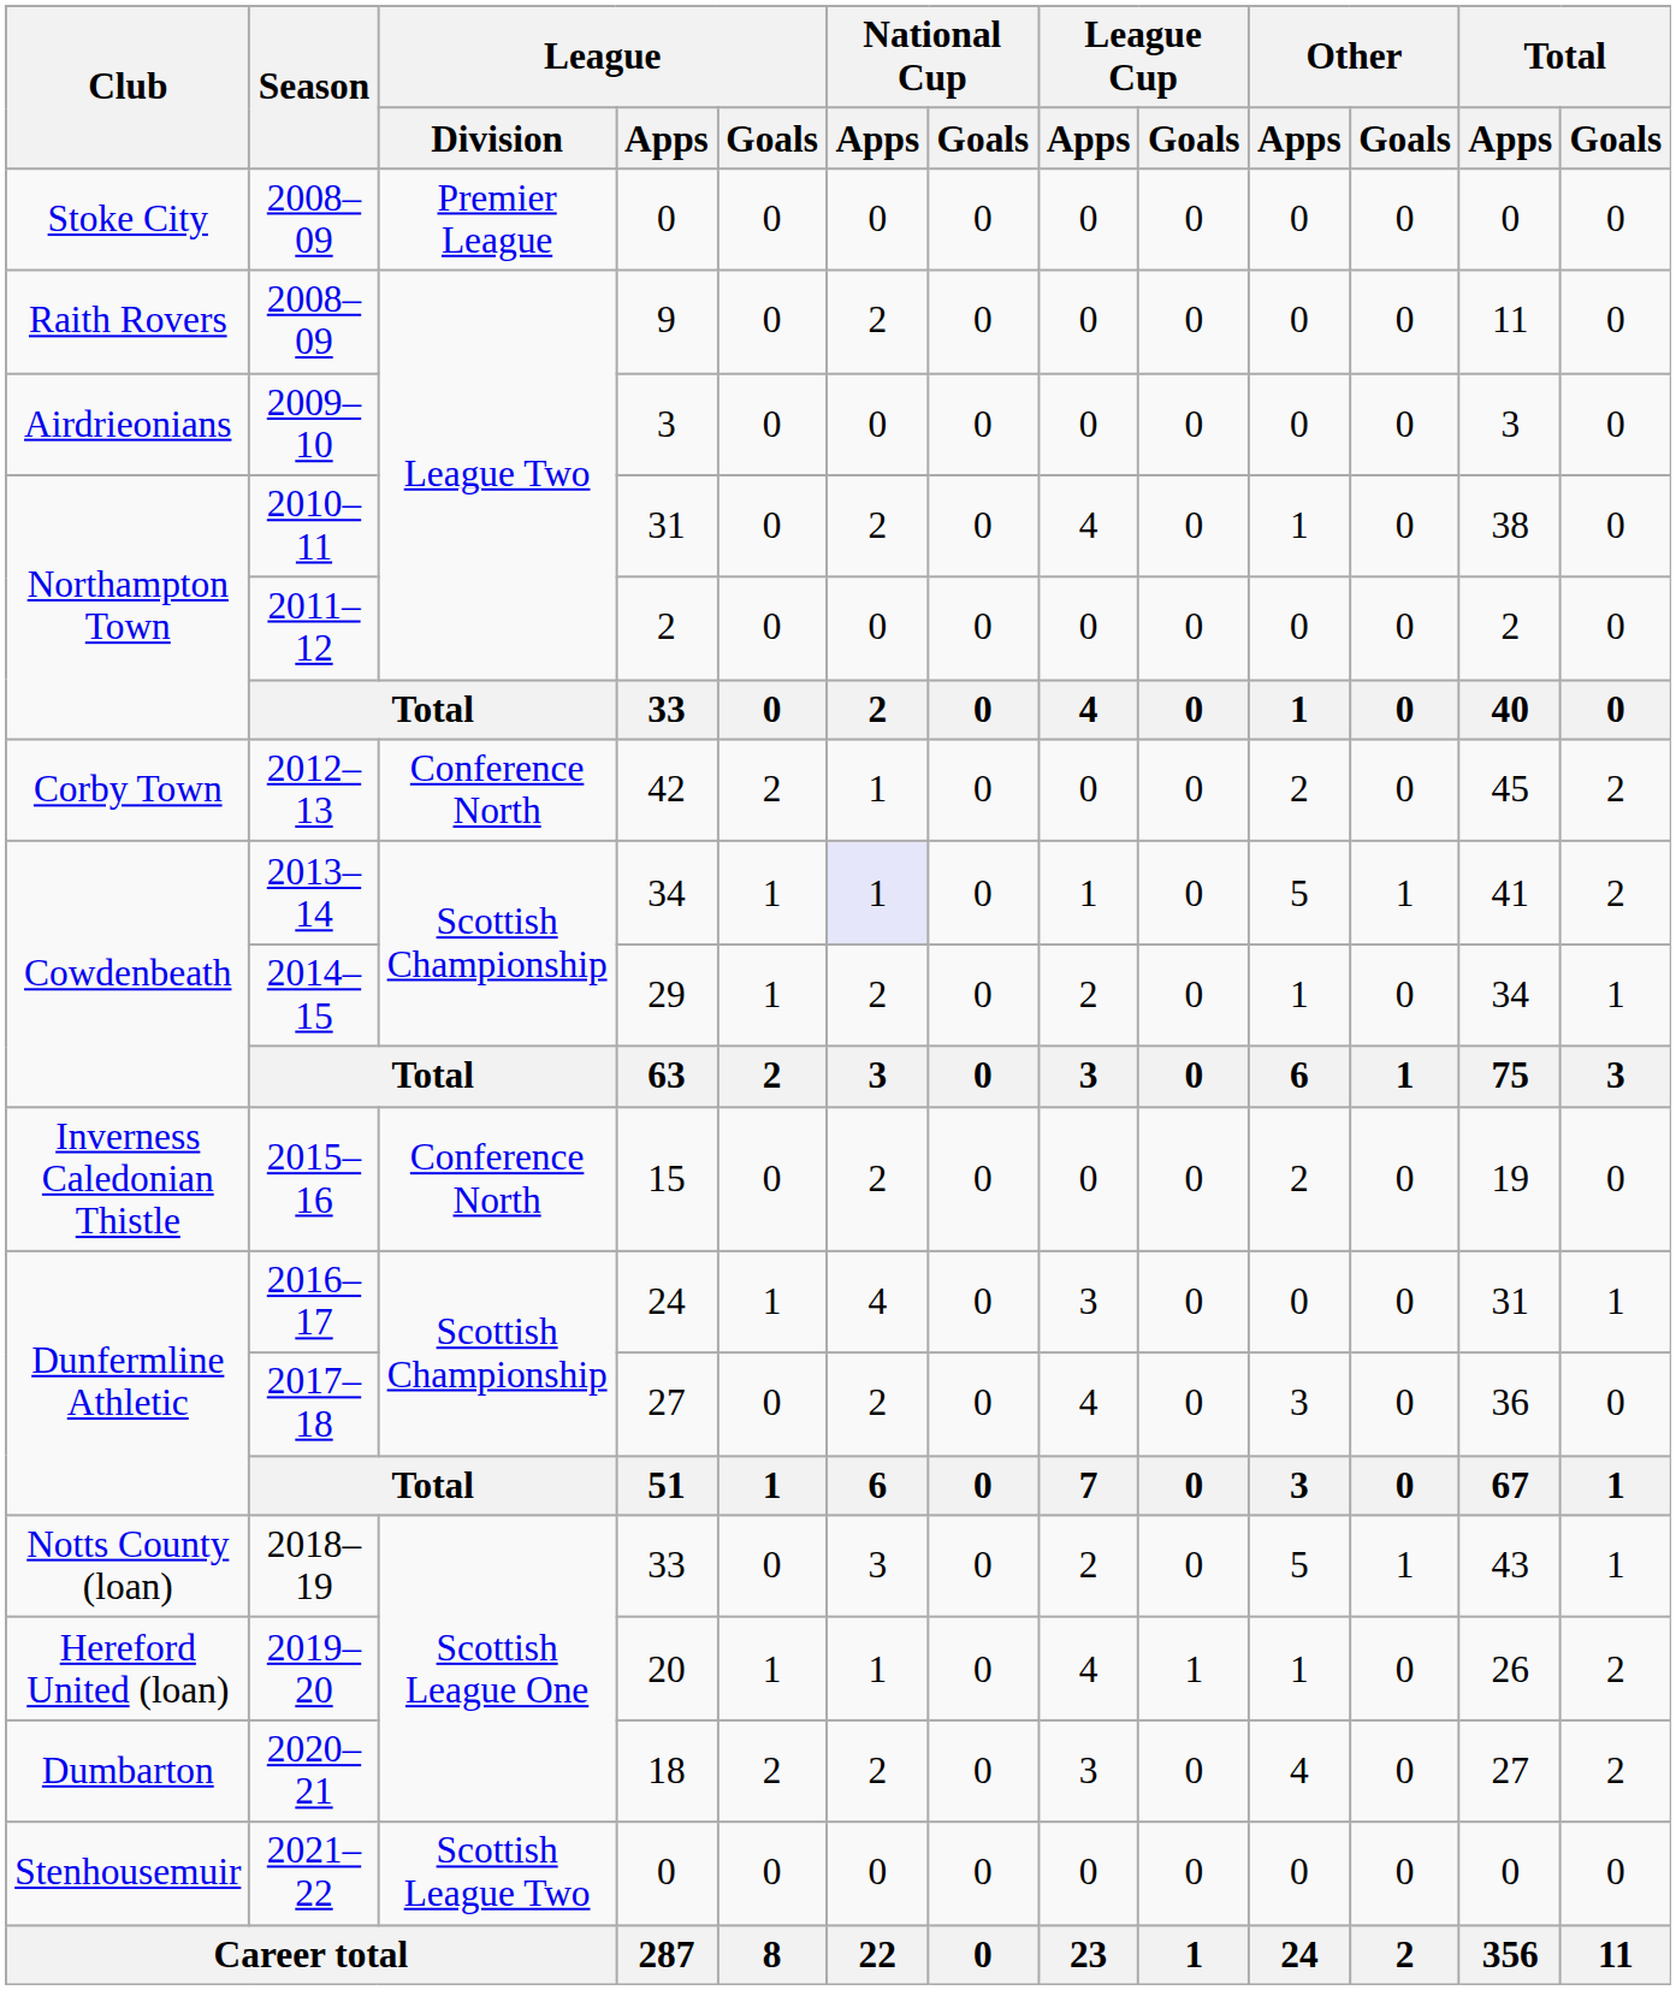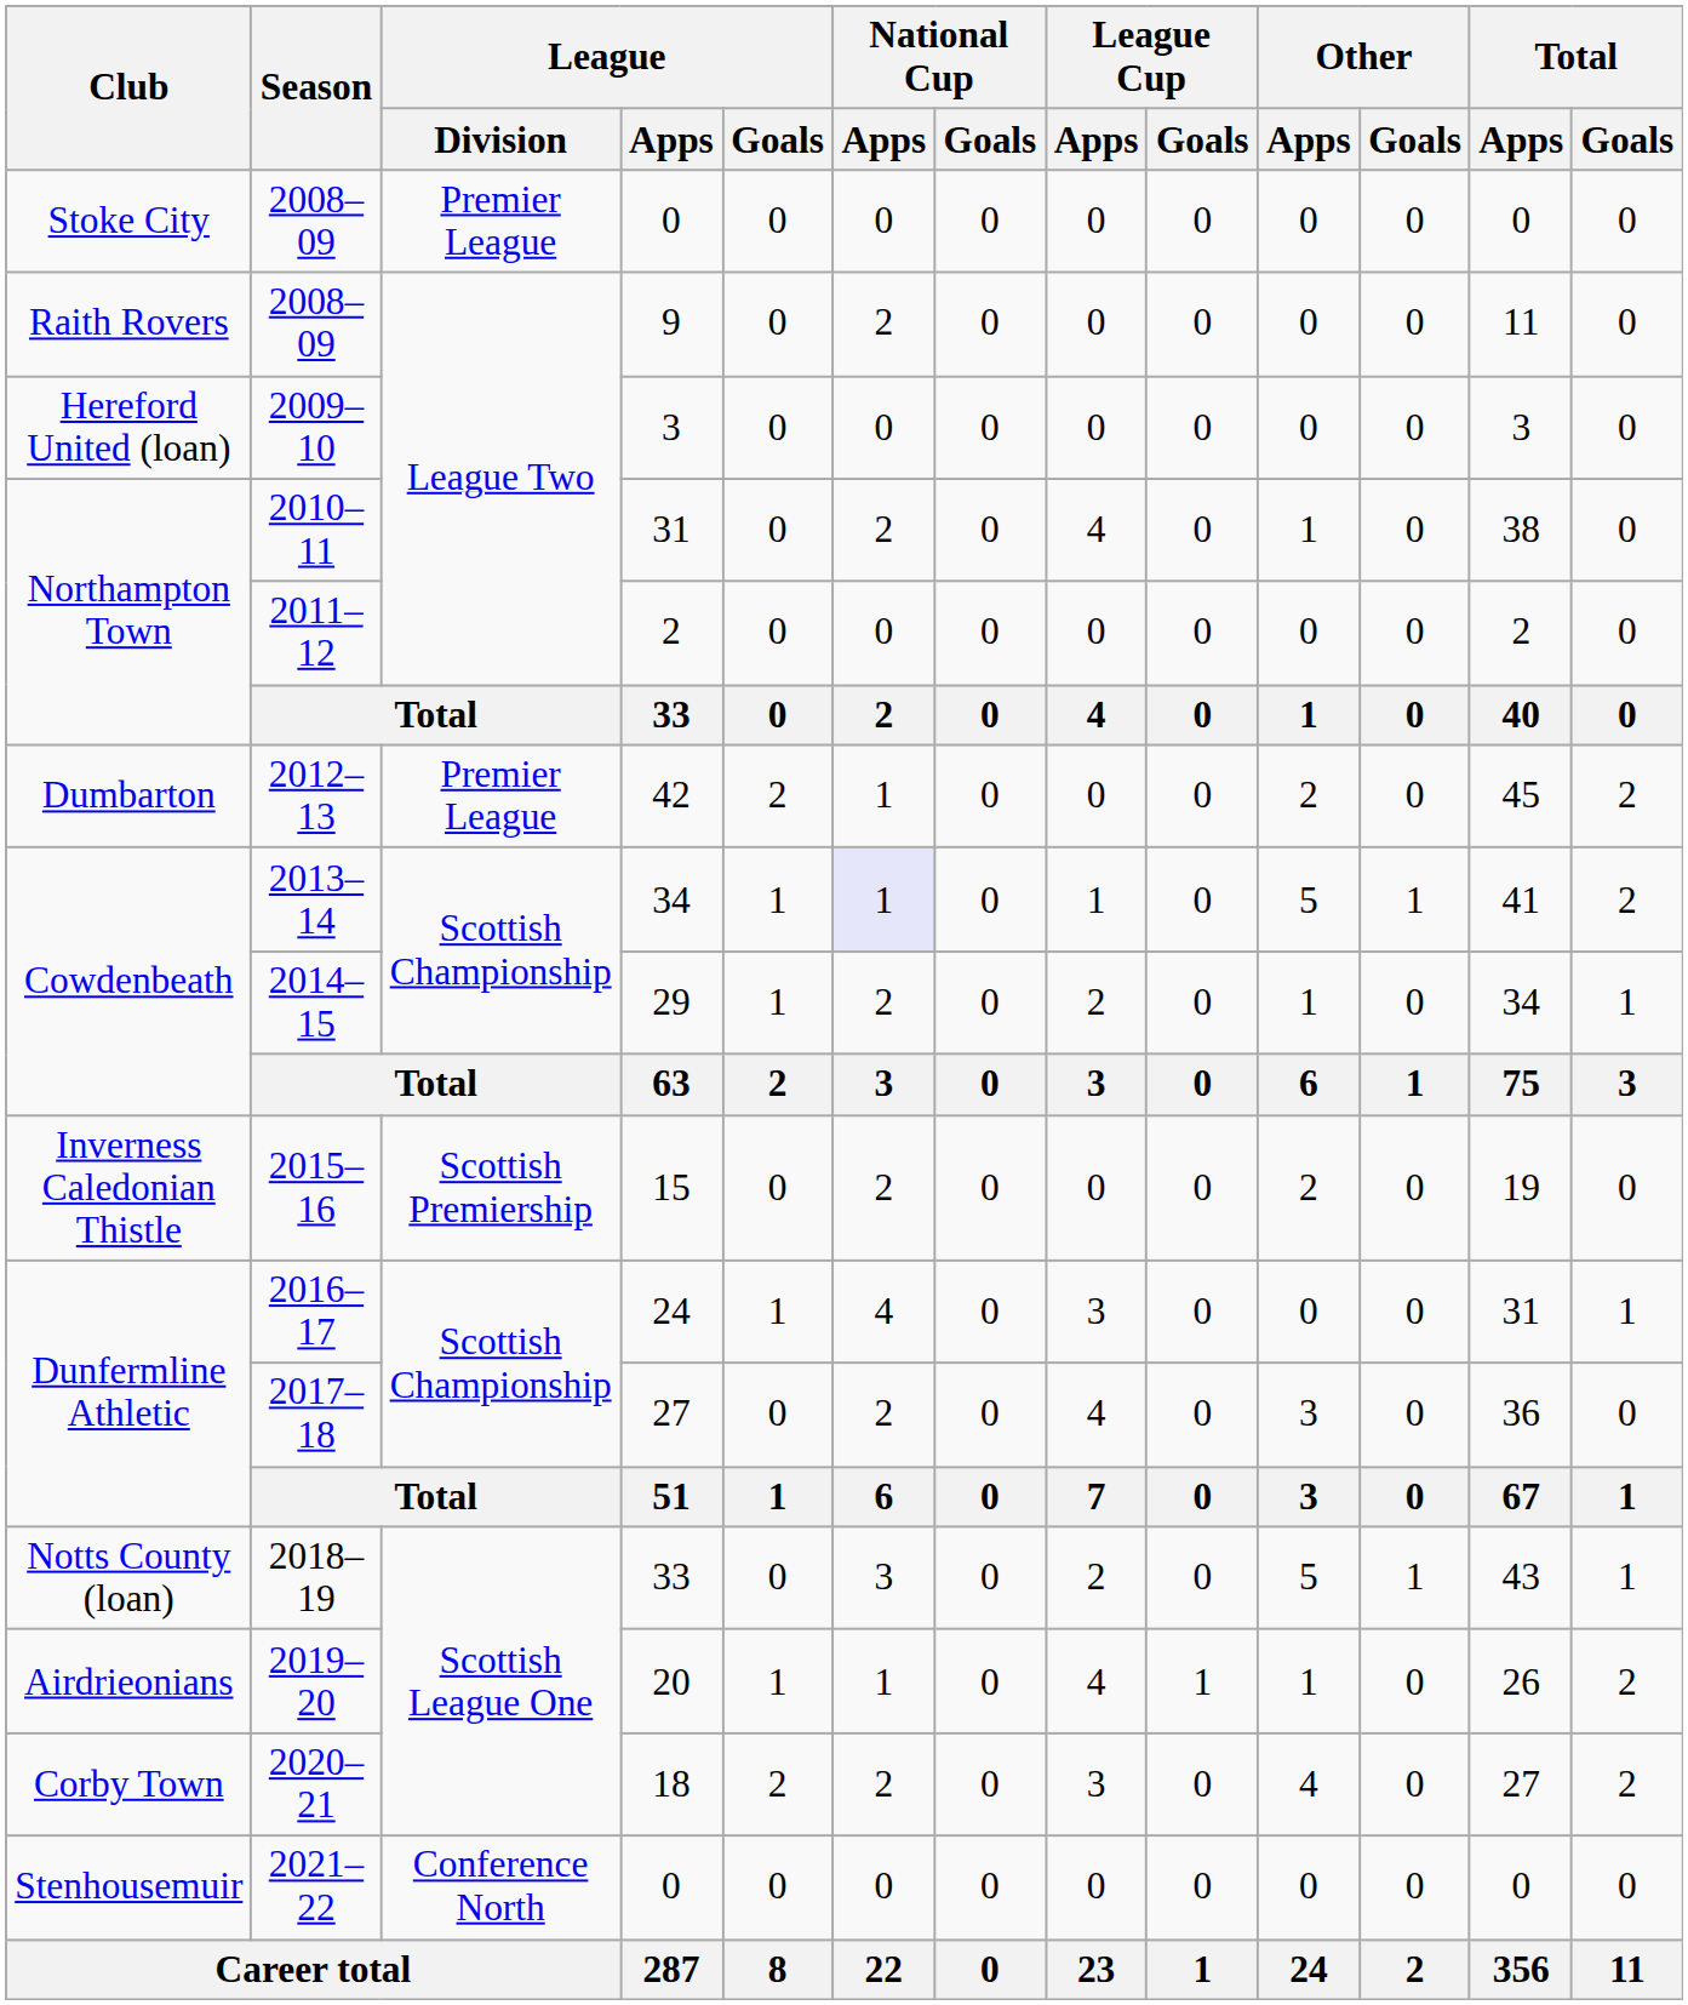2009–10 | Club: Airdrieonians -> Hereford United (loan)
2012–13 | Club: Corby Town -> Dumbarton
2012–13 | League / Division: Conference North -> Premier League
2015–16 | League / Division: Conference North -> Scottish Premiership
2019–20 | Club: Hereford United (loan) -> Airdrieonians
2020–21 | Club: Dumbarton -> Corby Town
2021–22 | League / Division: Scottish League Two -> Conference North
